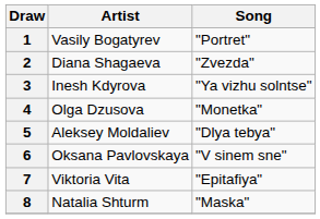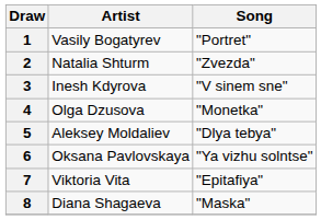2 | Artist: Diana Shagaeva -> Natalia Shturm
3 | Song: "Ya vizhu solntse" -> "V sinem sne"
6 | Song: "V sinem sne" -> "Ya vizhu solntse"
8 | Artist: Natalia Shturm -> Diana Shagaeva
